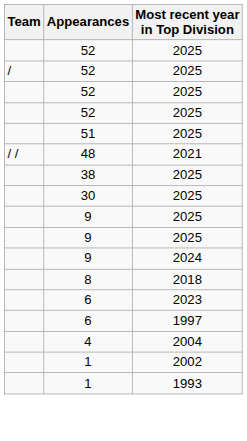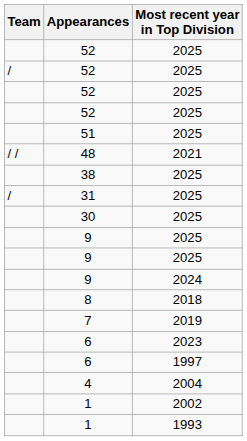+ row: / | 31 | 2025
+ row: 7 | 2019
